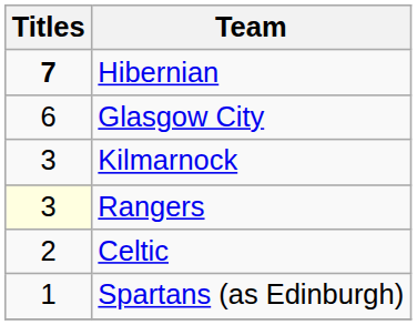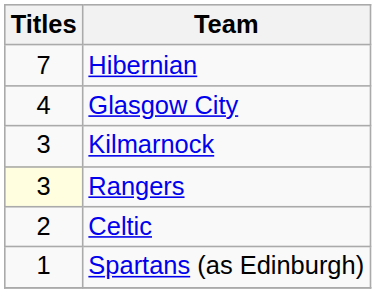Hibernian | Titles: bold -> normal
Glasgow City | Titles: 6 -> 4
